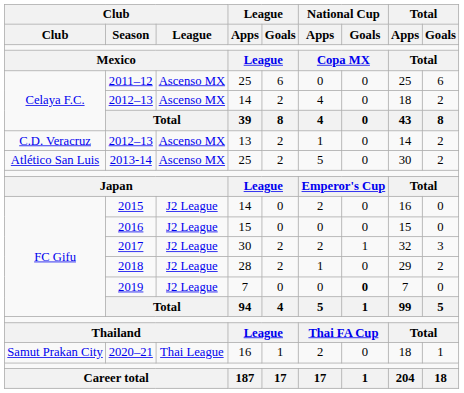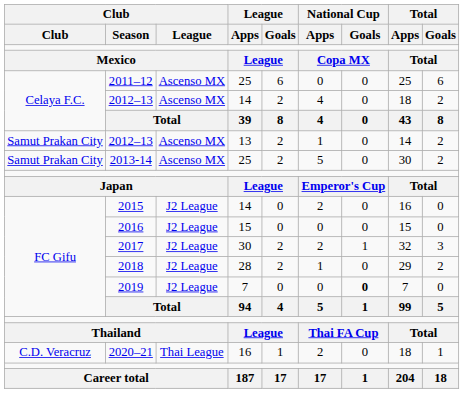2012–13 / 13 | Club: C.D. Veracruz -> Samut Prakan City
2013-14 | Club: Atlético San Luis -> Samut Prakan City
2020–21 | Club: Samut Prakan City -> C.D. Veracruz
